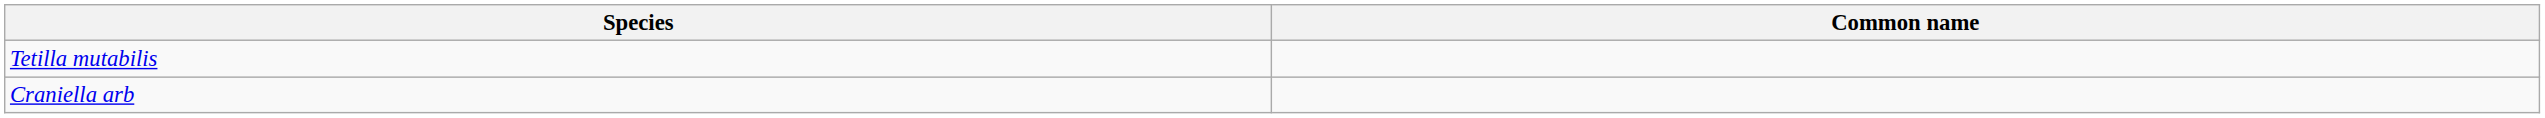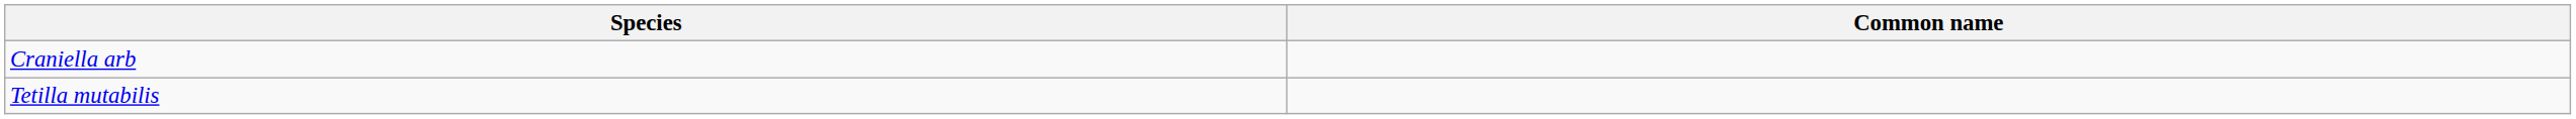rows swapped: Craniella arb <-> Tetilla mutabilis
